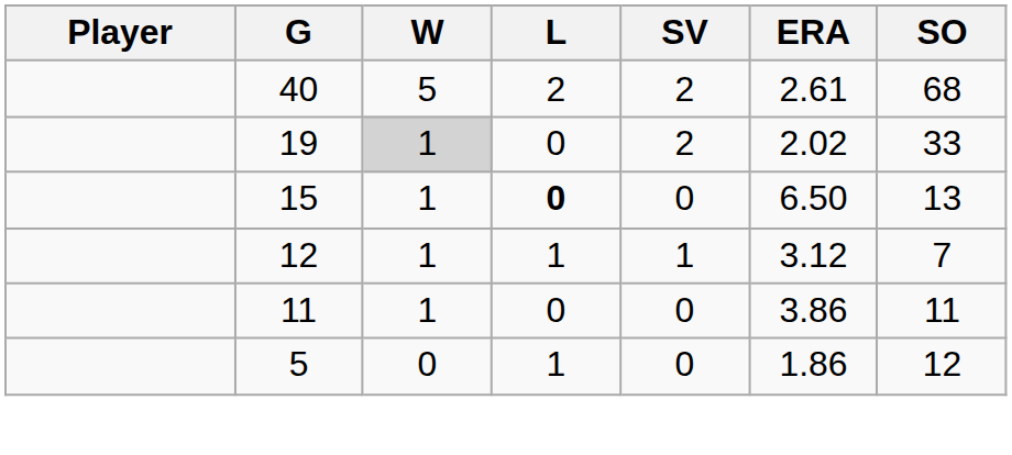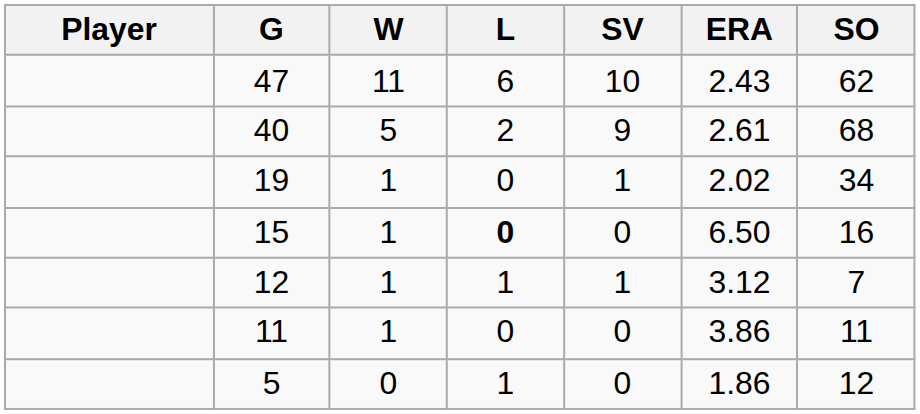+ row: 47 | 11 | 6 | 10 | 2.43 | 62
40 | SV: 2 -> 9
19 | W: lightgrey background -> no background
19 | SV: 2 -> 1
19 | SO: 33 -> 34
15 | SO: 13 -> 16
